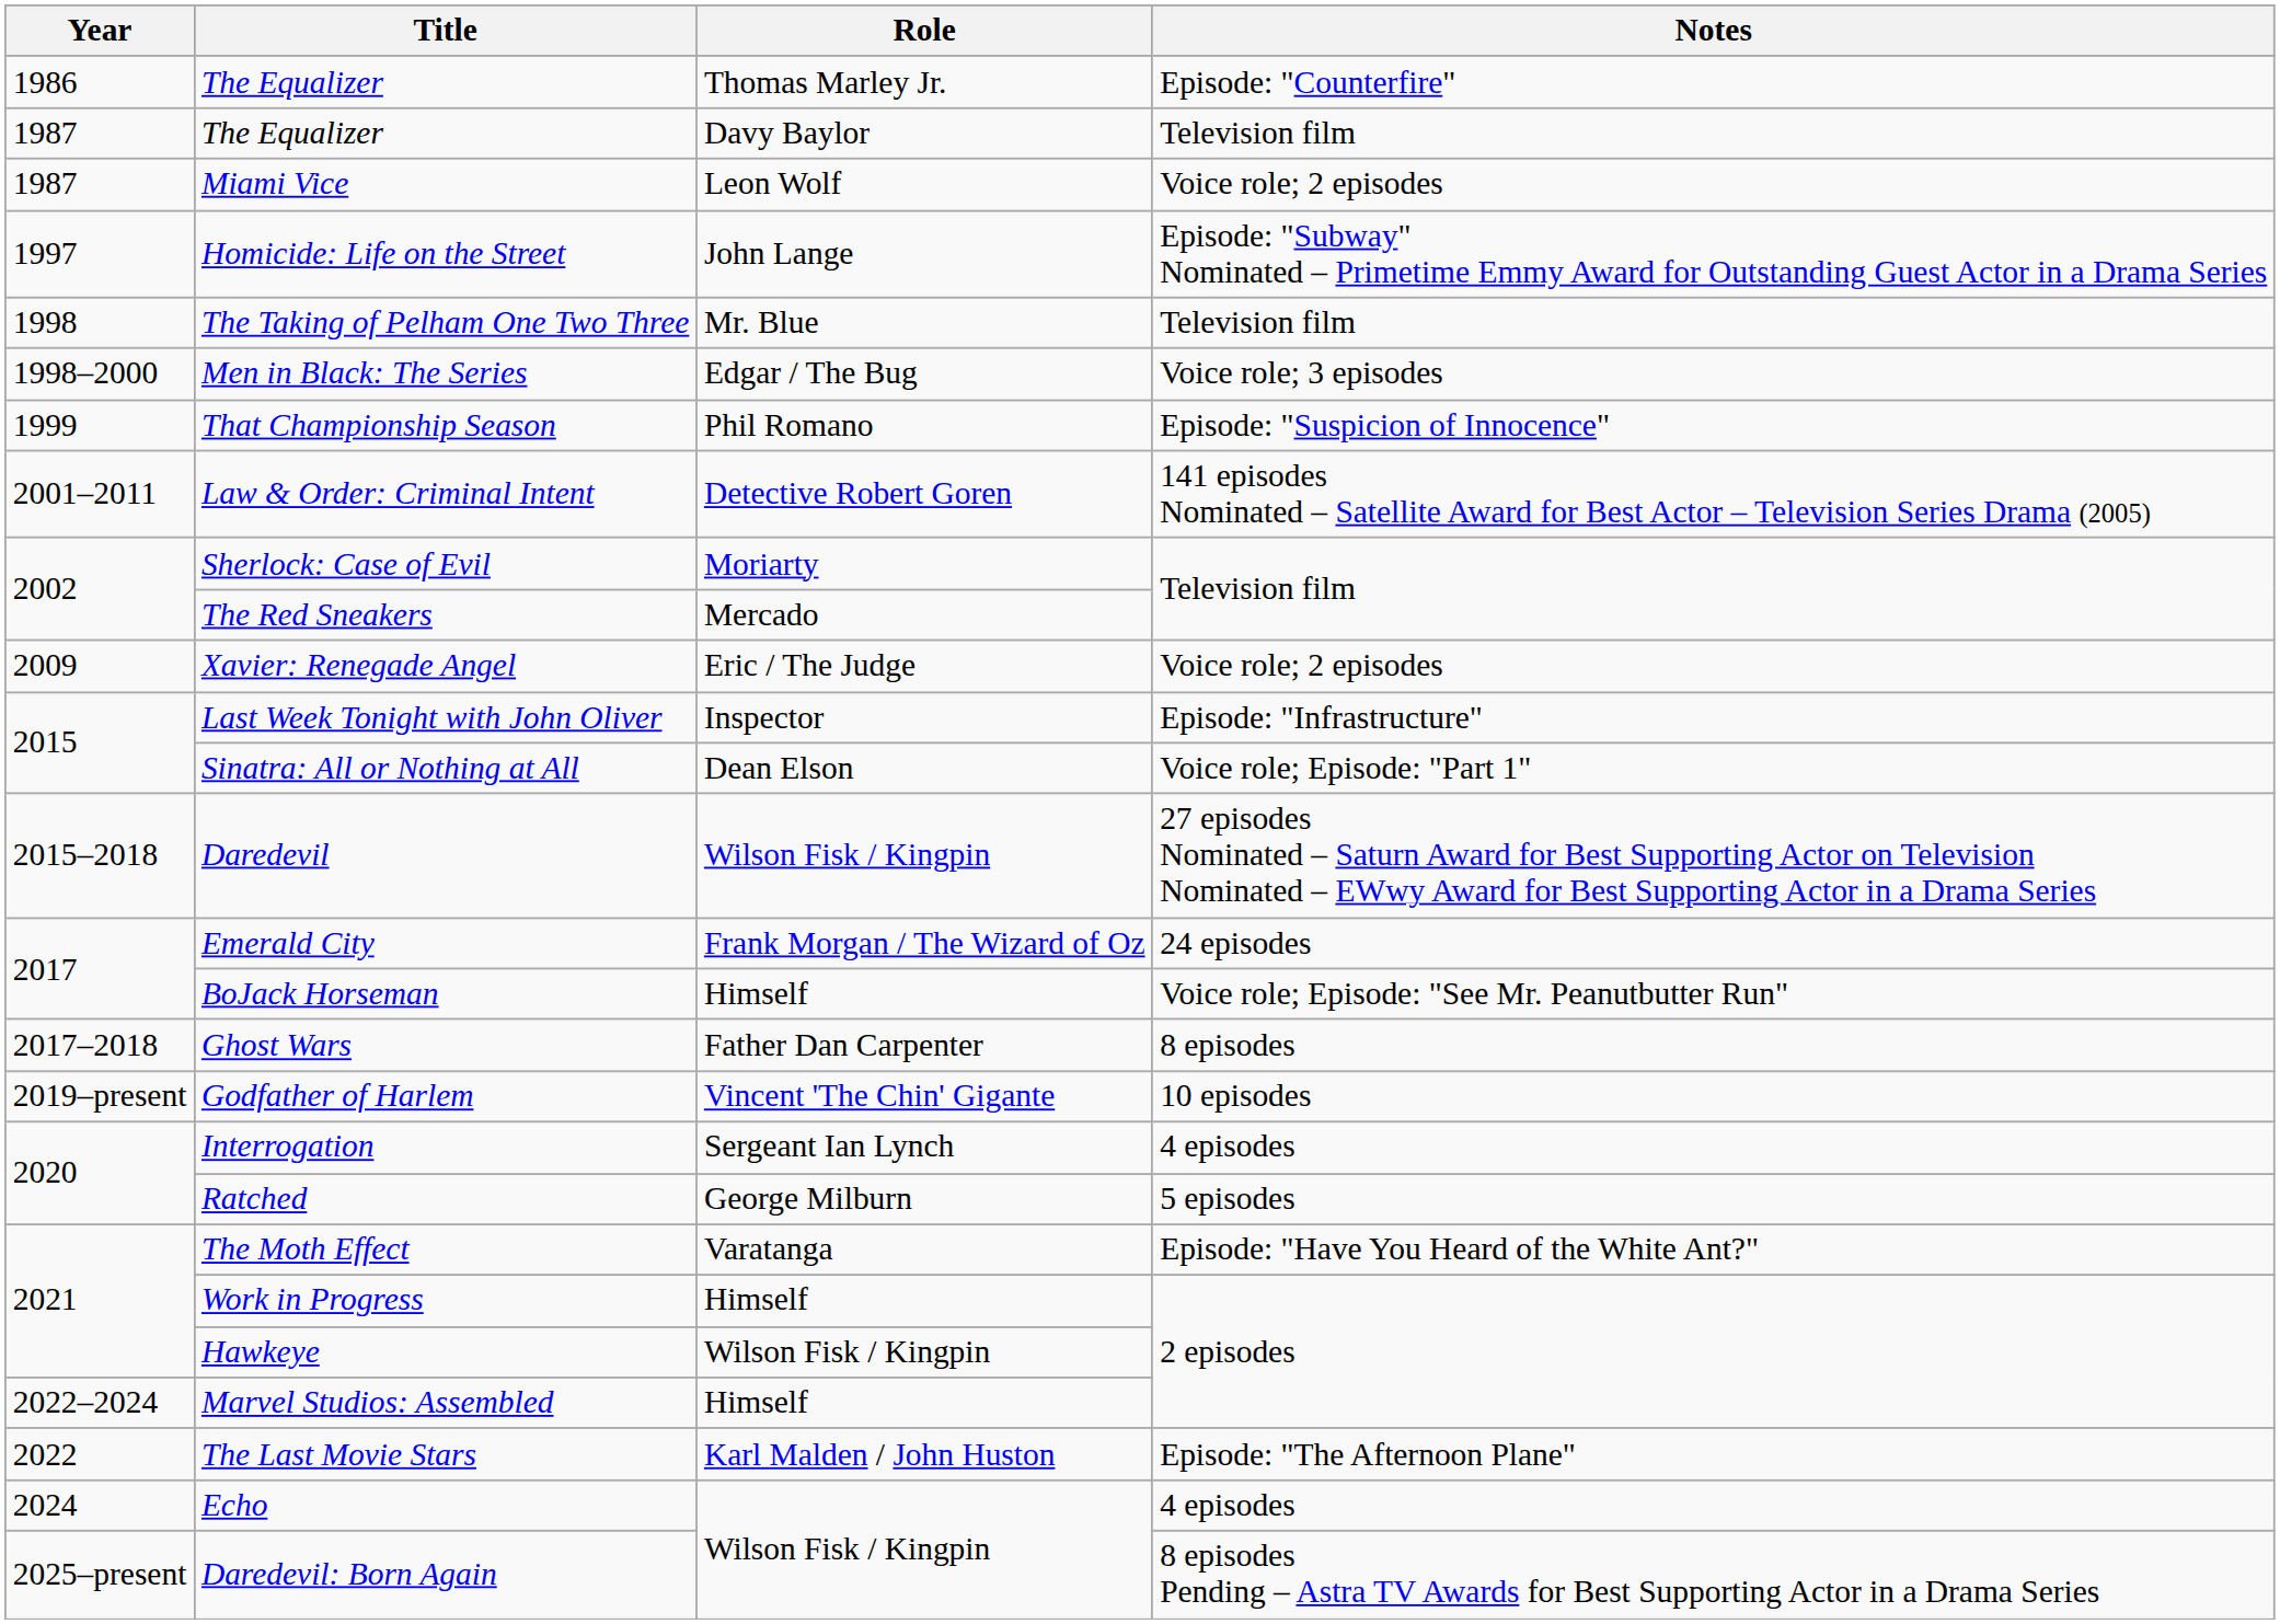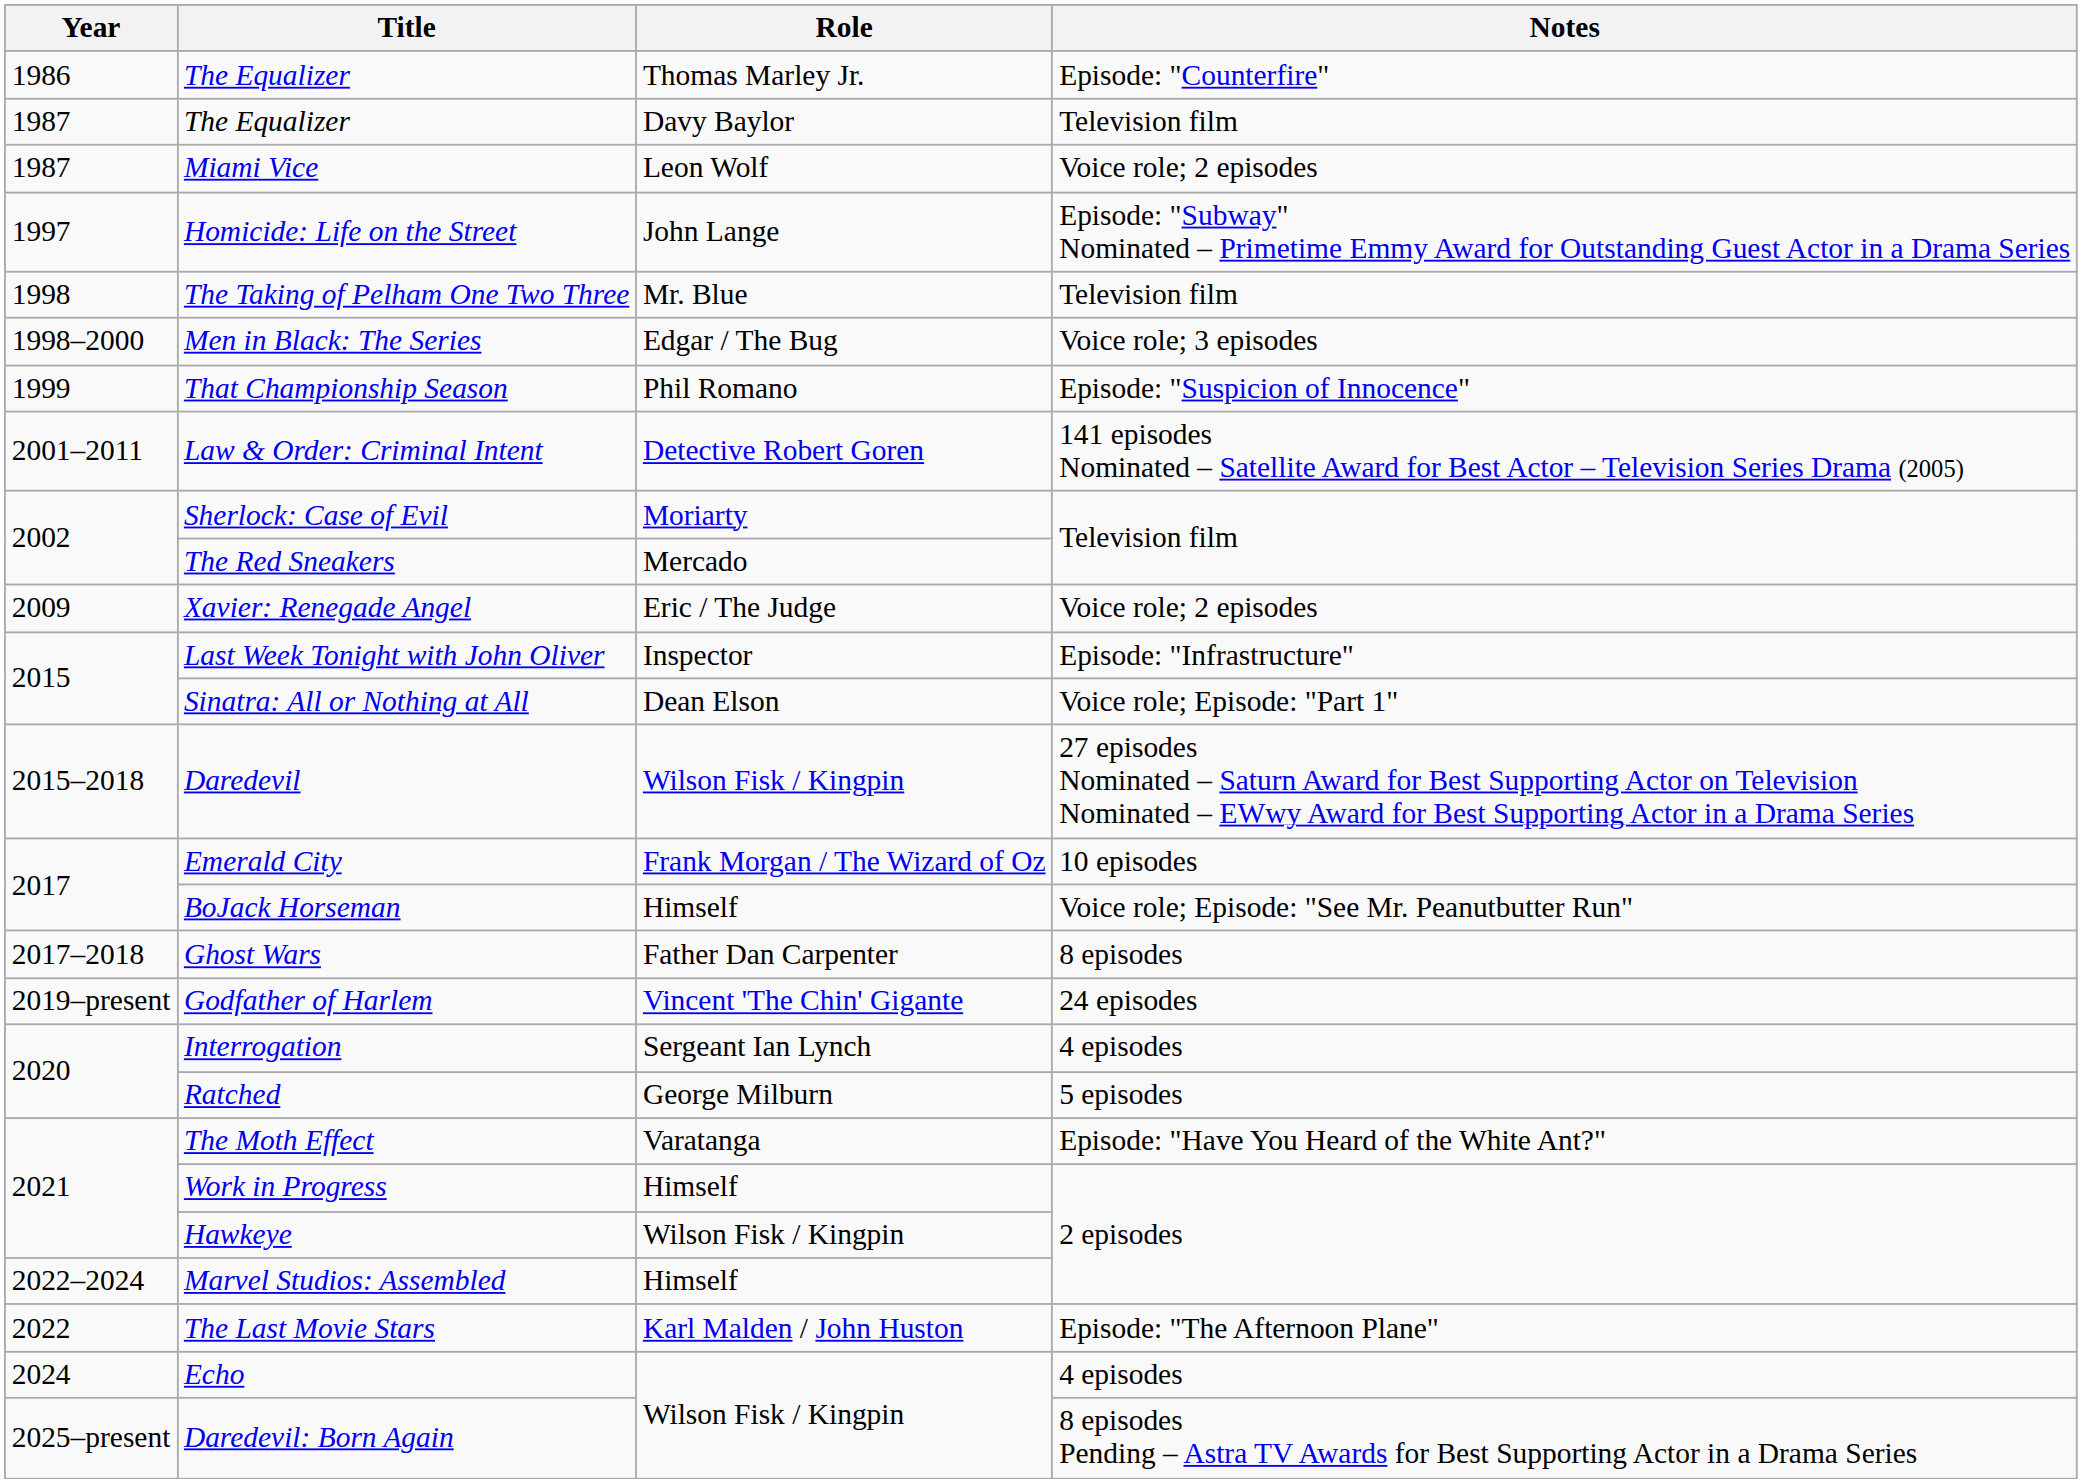Emerald City | Notes: 24 episodes -> 10 episodes
Godfather of Harlem | Notes: 10 episodes -> 24 episodes
